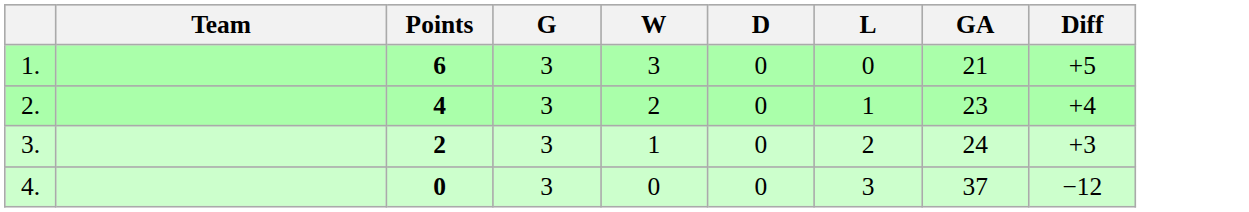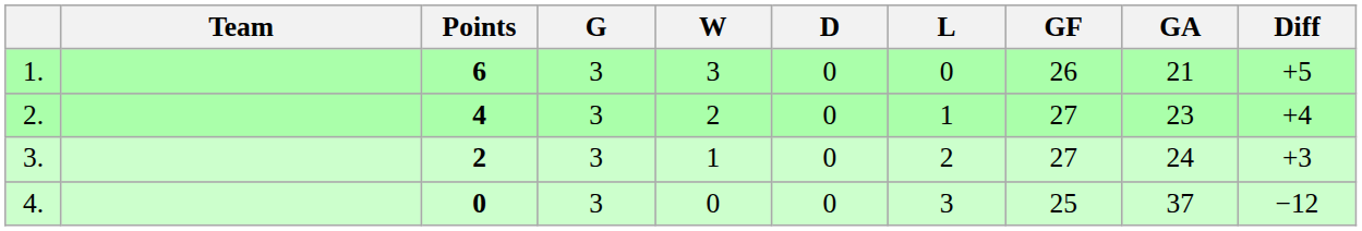+ column: GF | 26 | 27 | 27 | 25
